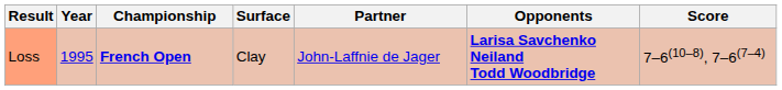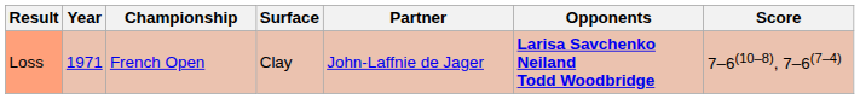Loss | Year: 1995 -> 1971
Loss | Championship: bold -> normal
